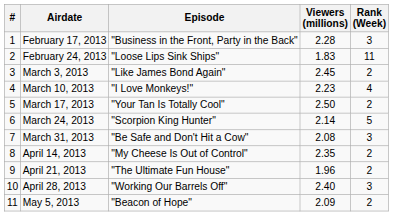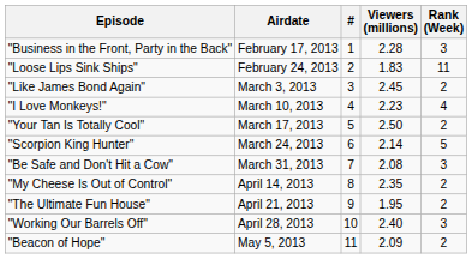columns swapped: # <-> Episode
April 21, 2013 | Viewers (millions): 1.96 -> 1.95
